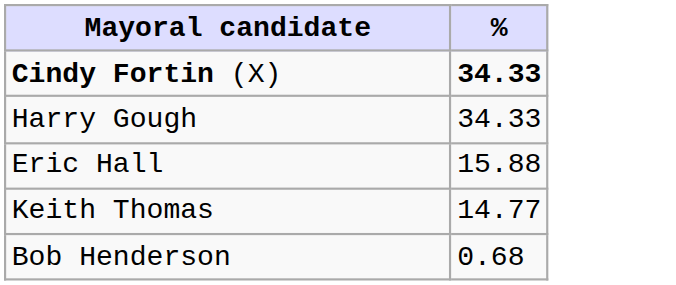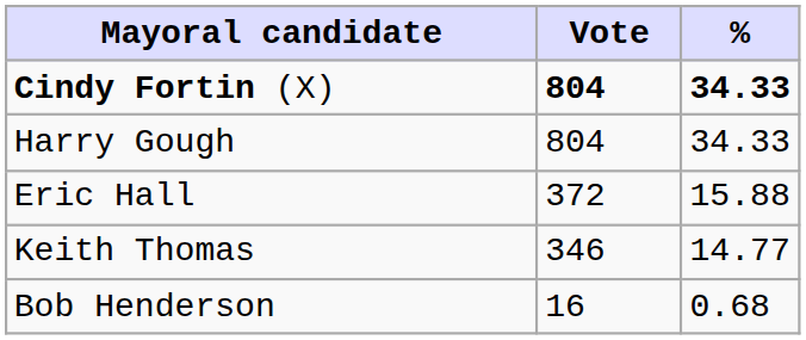+ column: Vote | 804 | 804 | 372 | 346 | 16
